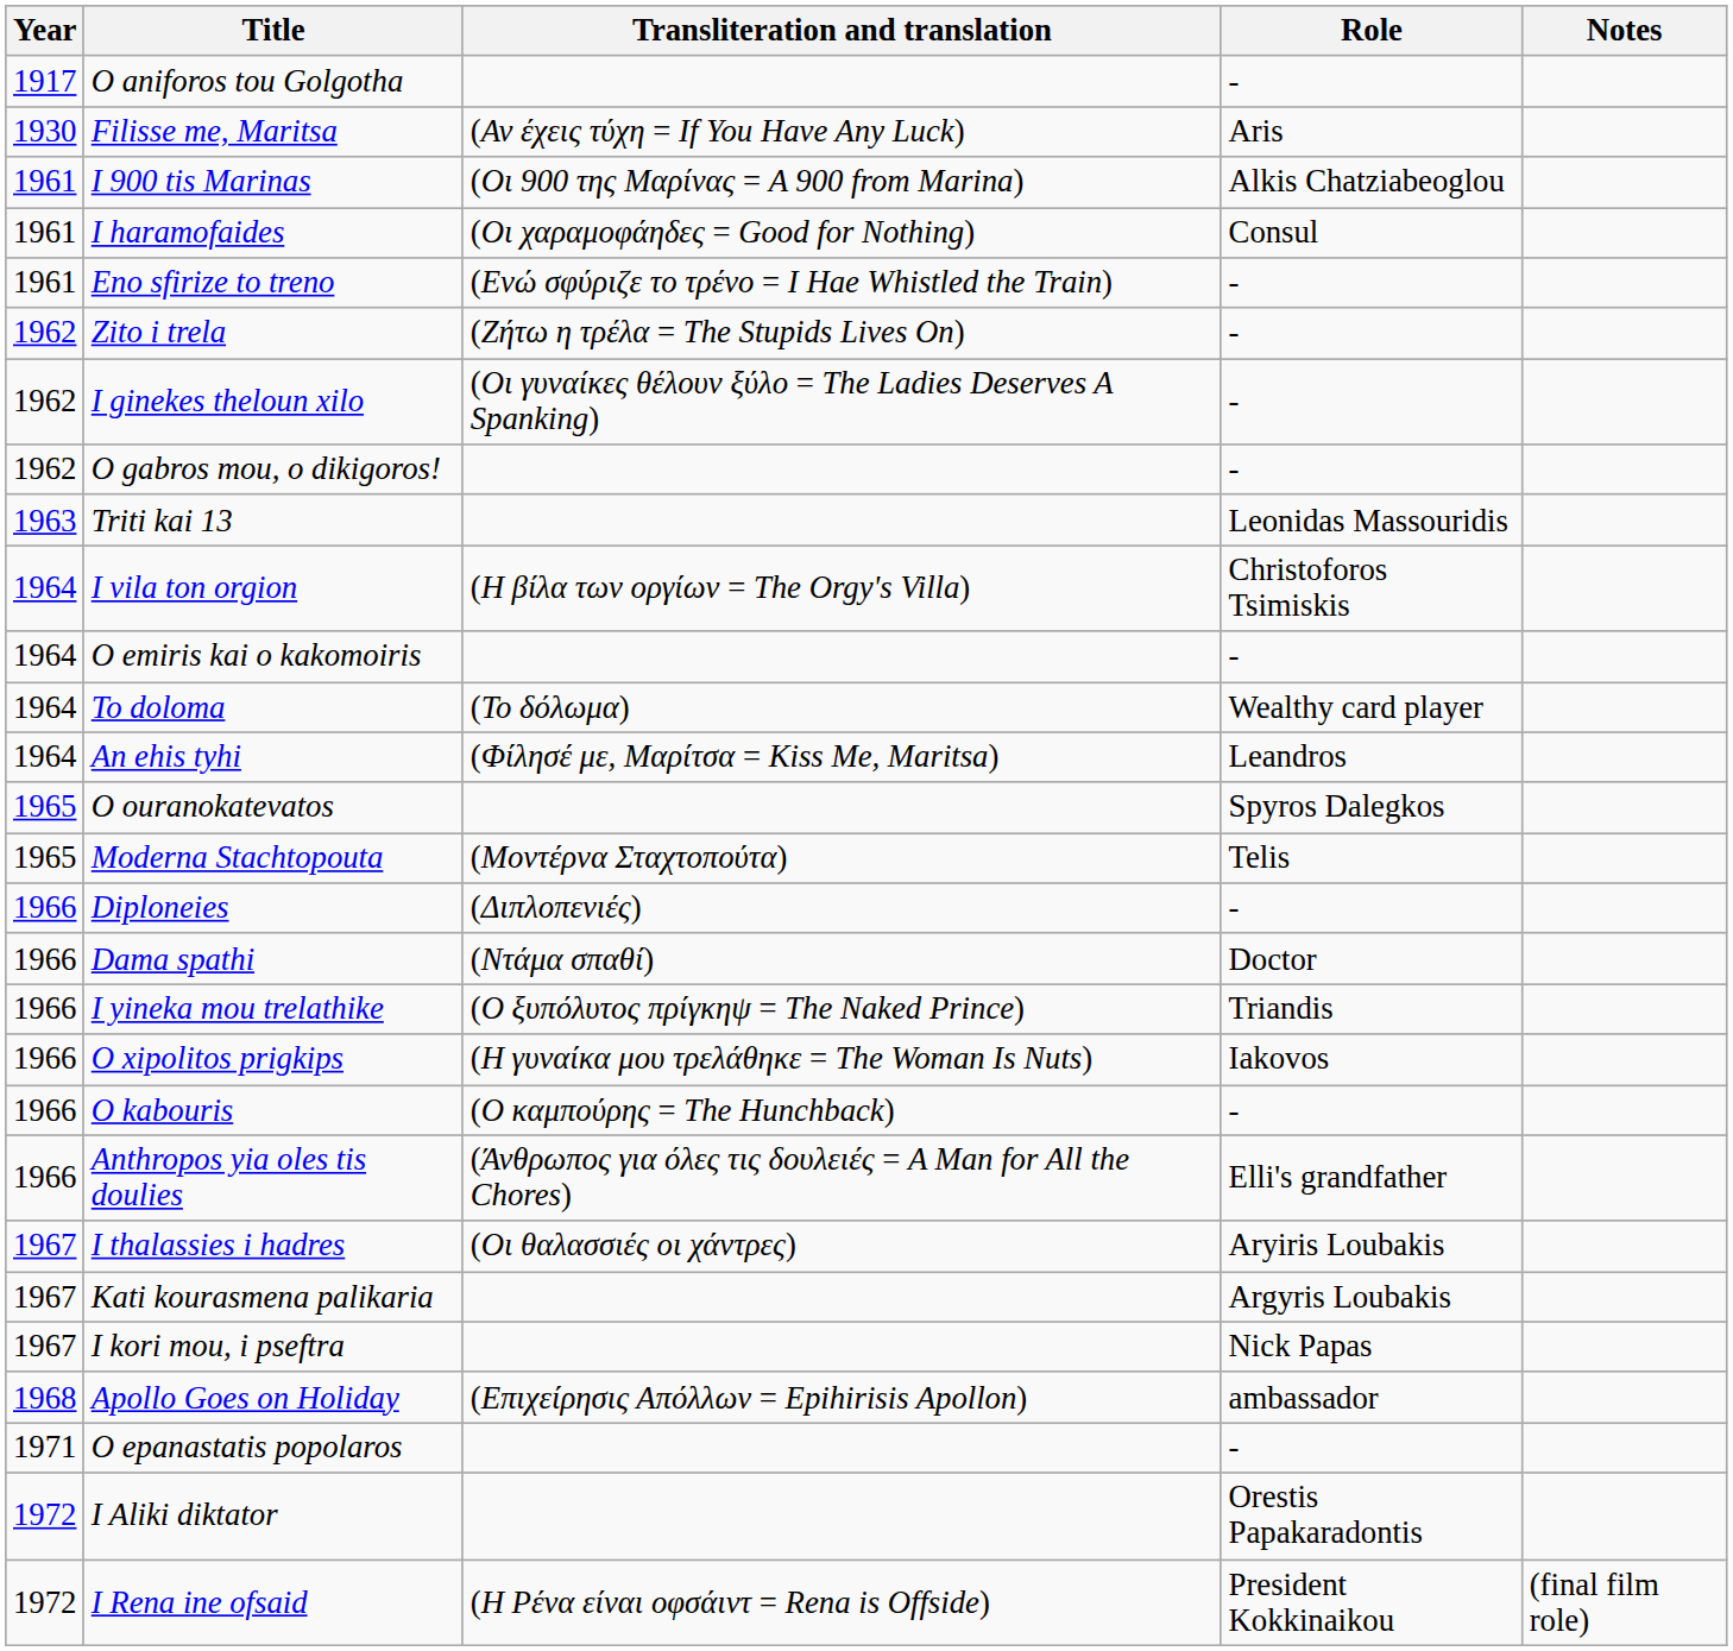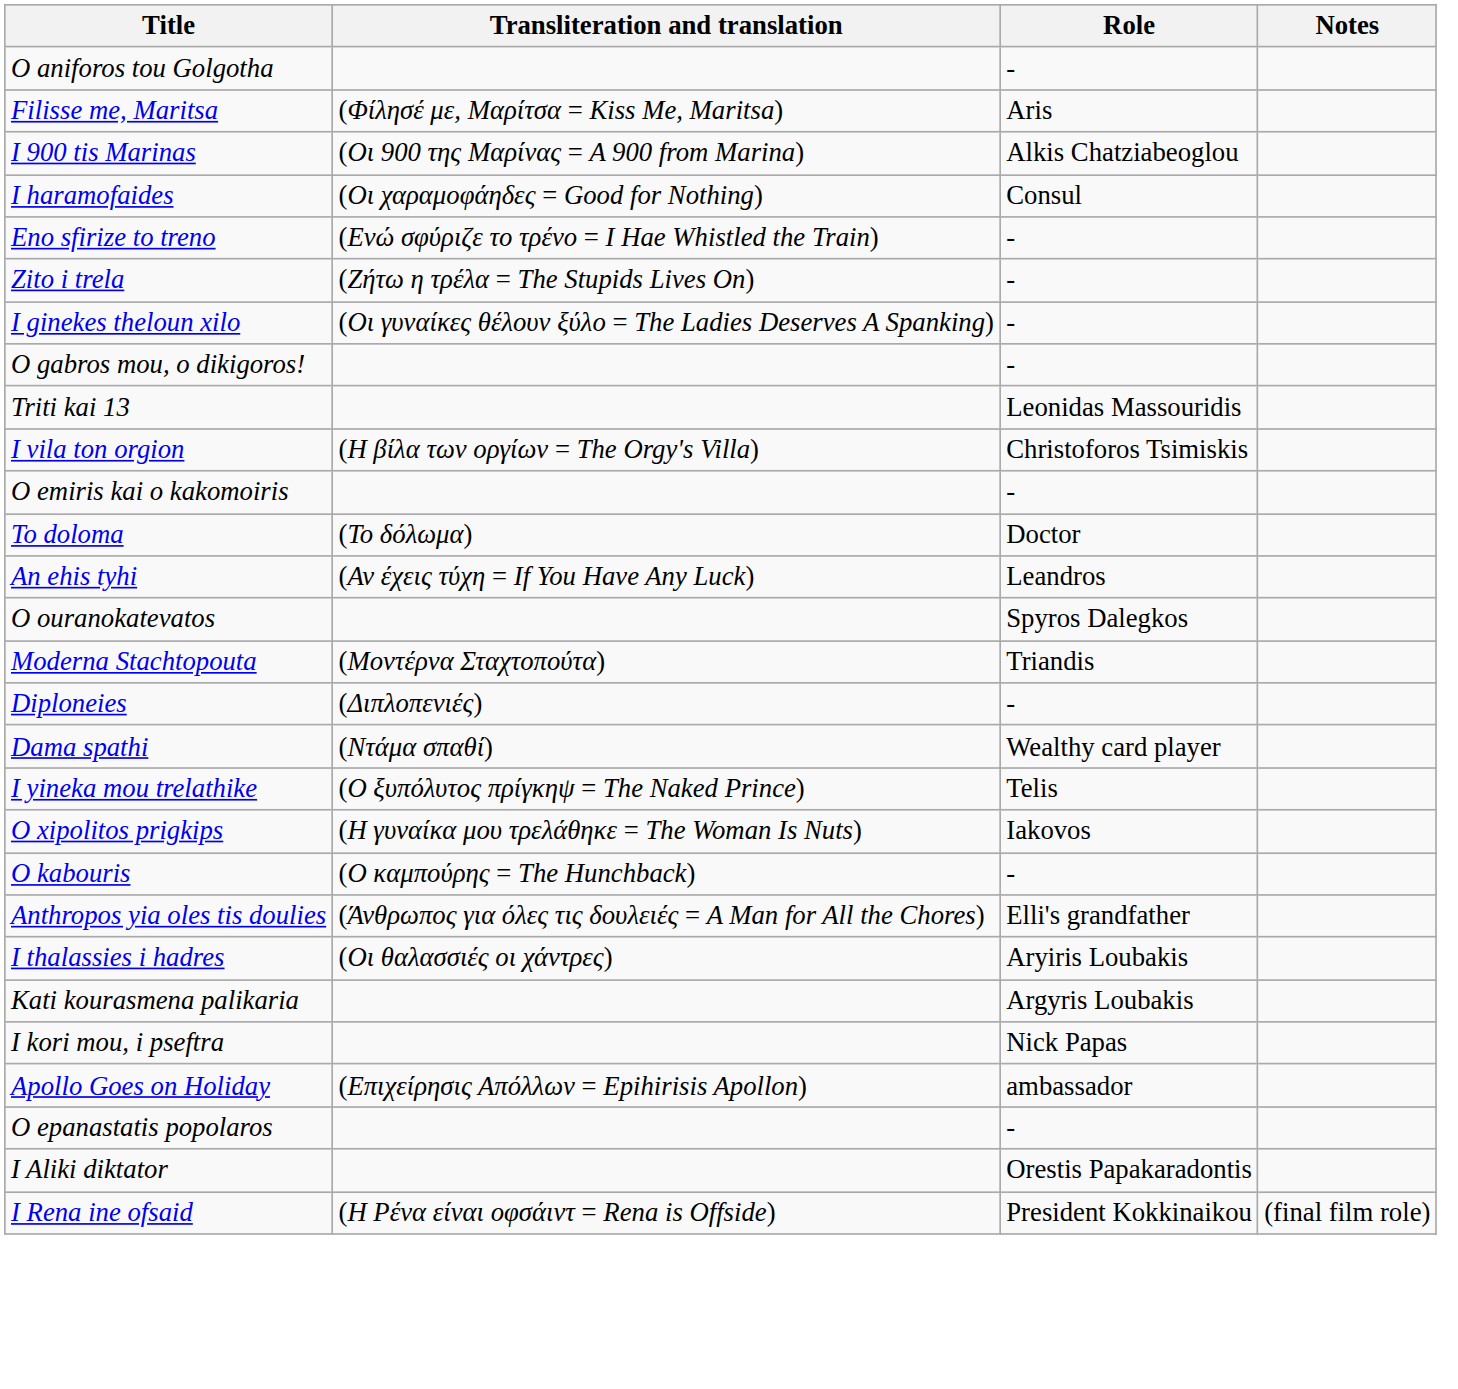- column: Year | 1917 | 1930 | 1961 | 1961 | 1961 | 1962 | 1962 | 1962 | 1963 | 1964 | 1964 | 1964 | 1964 | 1965 | 1965 | 1966 | 1966 | 1966 | 1966 | 1966 | 1966 | 1967 | 1967 | 1967 | 1968 | 1971 | 1972 | 1972
Filisse me, Maritsa | Transliteration and translation: (Αν έχεις τύχη = If You Have Any Luck) -> (Φίλησέ με, Μαρίτσα = Kiss Me, Maritsa)
To doloma | Role: Wealthy card player -> Doctor
An ehis tyhi | Transliteration and translation: (Φίλησέ με, Μαρίτσα = Kiss Me, Maritsa) -> (Αν έχεις τύχη = If You Have Any Luck)
Moderna Stachtopouta | Role: Telis -> Triandis
Dama spathi | Role: Doctor -> Wealthy card player
I yineka mou trelathike | Role: Triandis -> Telis
